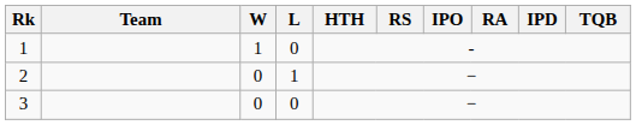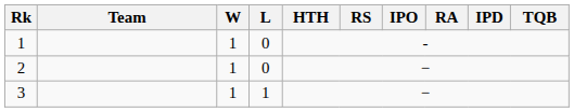2 | W: 0 -> 1
2 | L: 1 -> 0
3 | W: 0 -> 1
3 | L: 0 -> 1
